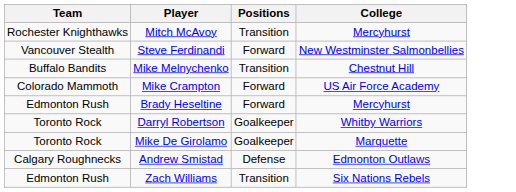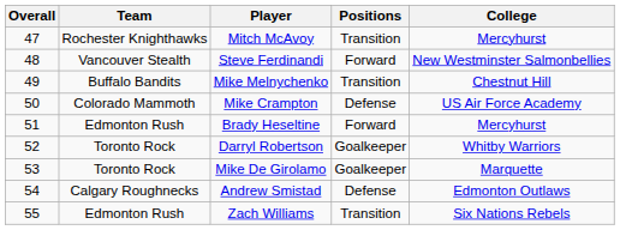+ column: Overall | 47 | 48 | 49 | 50 | 51 | 52 | 53 | 54 | 55
Mike Crampton | Positions: Forward -> Defense
